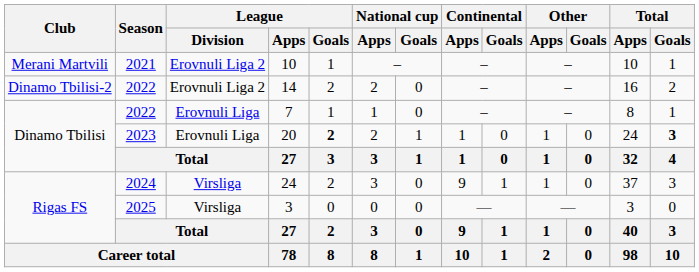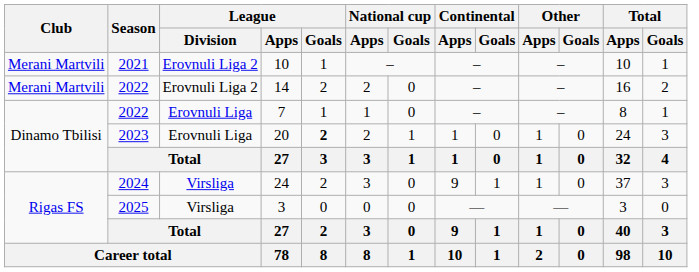14 | Club: Dinamo Tbilisi-2 -> Merani Martvili
20 | Total / Goals: bold -> normal
